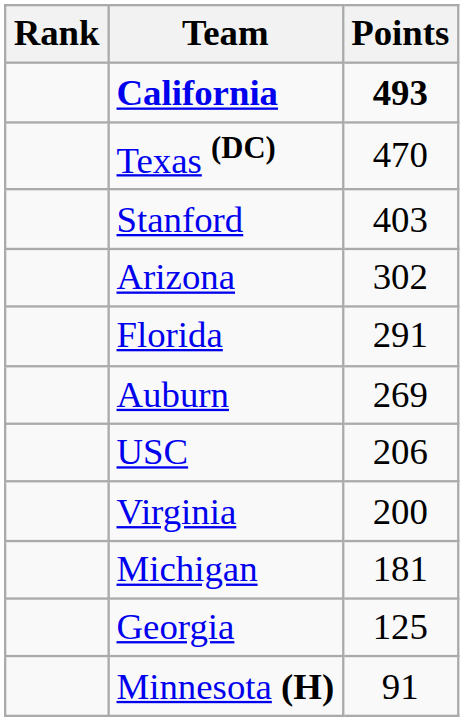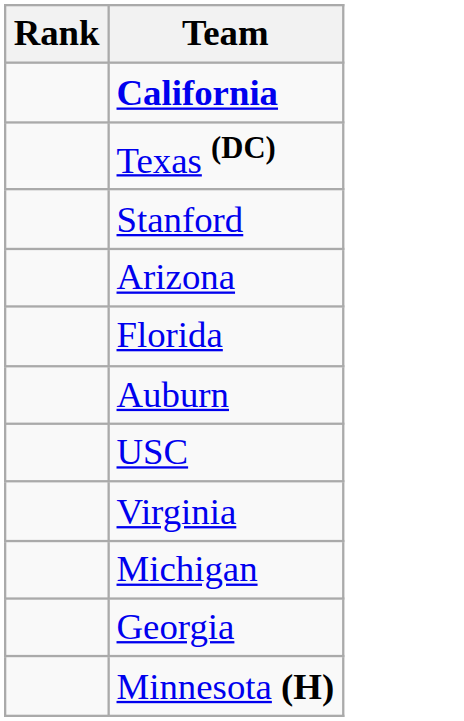- column: Points | 493 | 470 | 403 | 302 | 291 | 269 | 206 | 200 | 181 | 125 | 91
